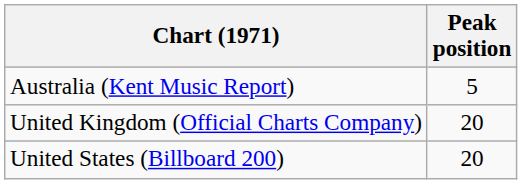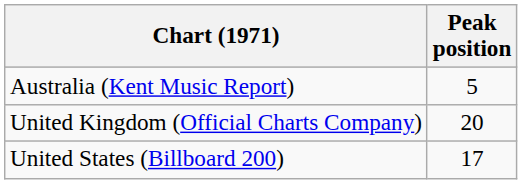United States (Billboard 200) | Peak position: 20 -> 17
